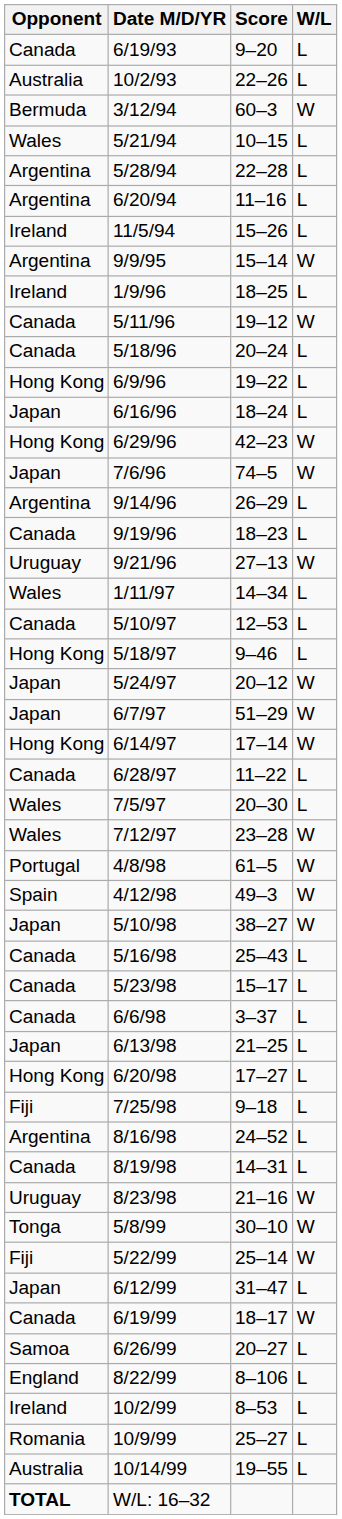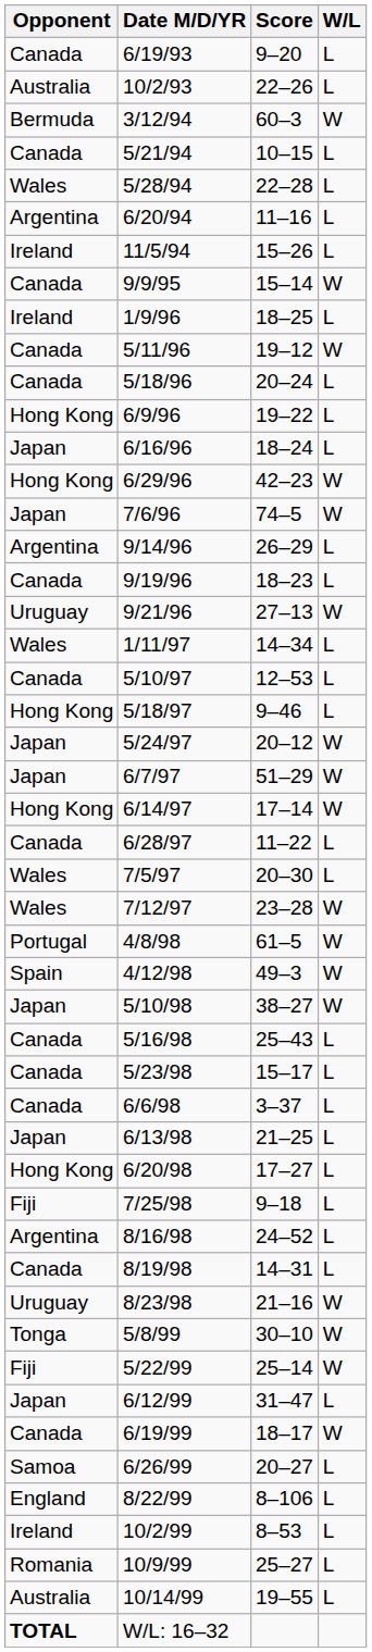5/21/94 | Opponent: Wales -> Canada
5/28/94 | Opponent: Argentina -> Wales
9/9/95 | Opponent: Argentina -> Canada
